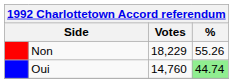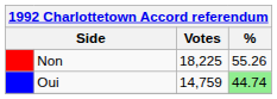Non | Votes: 18,229 -> 18,225
Oui | Votes: 14,760 -> 14,759
